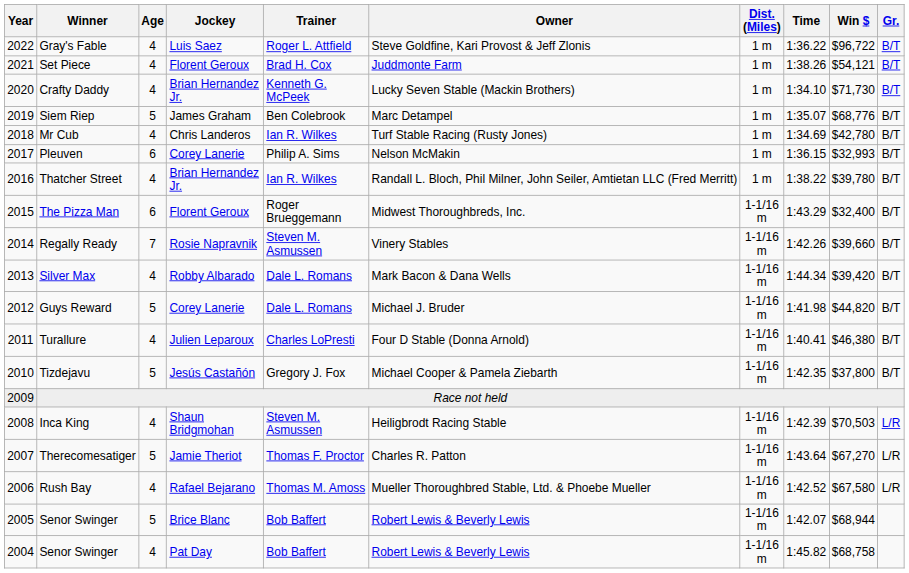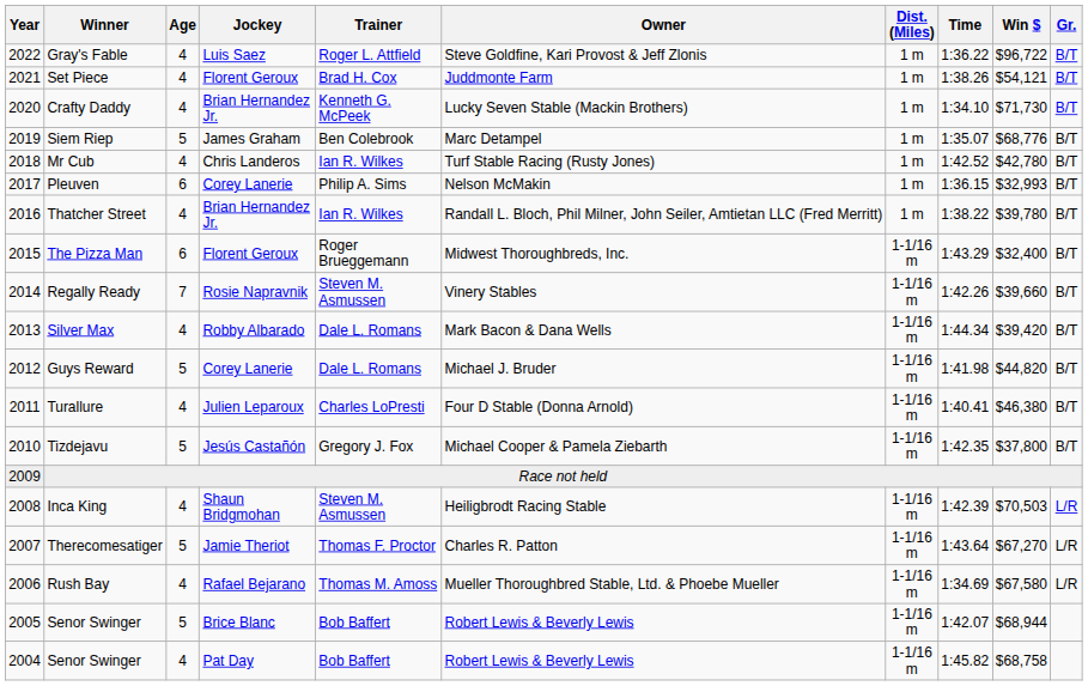Mr Cub | Time: 1:34.69 -> 1:42.52
Rush Bay | Time: 1:42.52 -> 1:34.69
